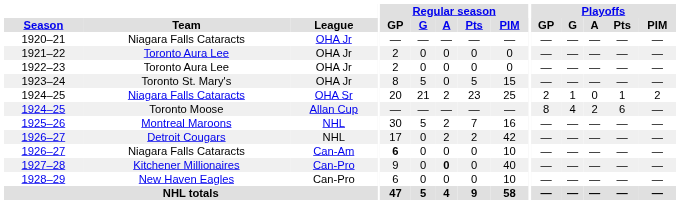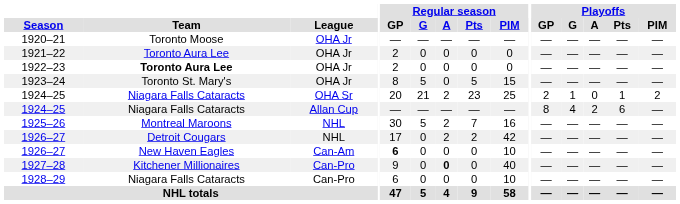1920–21 | Team: Niagara Falls Cataracts -> Toronto Moose
1922–23 | Team: normal -> bold
1924–25 / Allan Cup | Team: Toronto Moose -> Niagara Falls Cataracts
1926–27 / Can-Am | Team: Niagara Falls Cataracts -> New Haven Eagles
1928–29 | Team: New Haven Eagles -> Niagara Falls Cataracts
